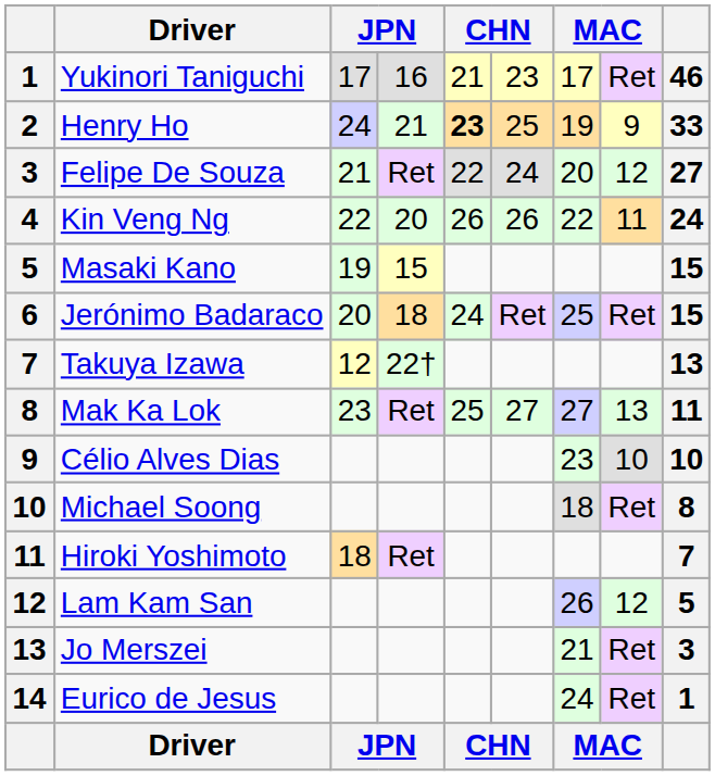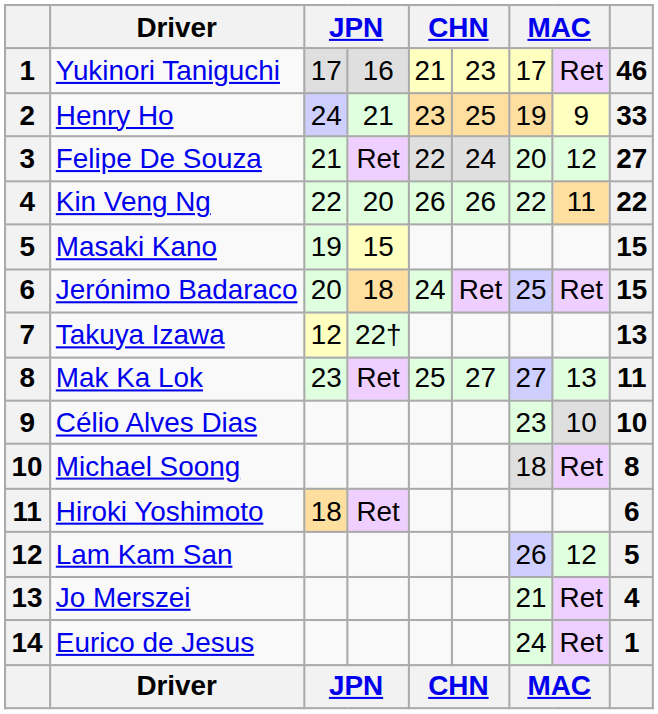Henry Ho | column 5: bold -> normal
Kin Veng Ng | column 9: 24 -> 22
Hiroki Yoshimoto | column 9: 7 -> 6
Jo Merszei | column 9: 3 -> 4
